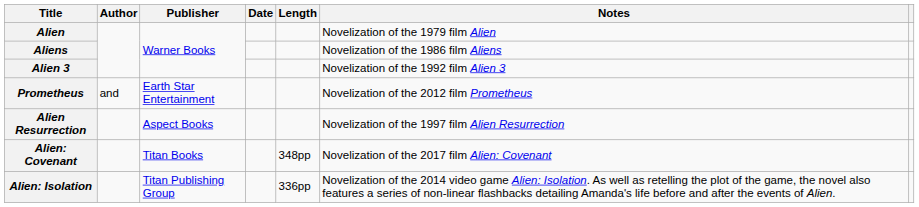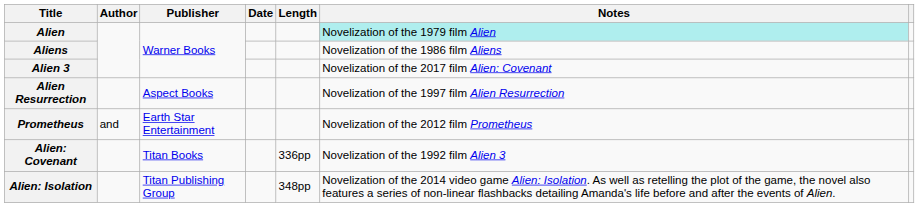Alien | Notes: no background -> paleturquoise background
Alien 3 | Notes: Novelization of the 1992 film Alien 3 -> Novelization of the 2017 film Alien: Covenant
rows swapped: Alien Resurrection <-> Prometheus
Alien: Covenant | Length: 348pp -> 336pp
Alien: Covenant | Notes: Novelization of the 2017 film Alien: Covenant -> Novelization of the 1992 film Alien 3
Alien: Isolation | Length: 336pp -> 348pp
